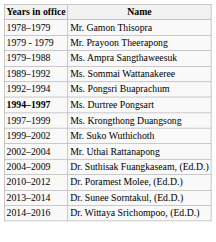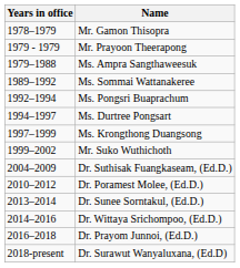Ms. Durtree Pongsart | Years in office: bold -> normal
- row: 2002–2004 | Mr. Uthai Rattanapong
+ row: 2016–2018 | Dr. Prayom Junnoi, (Ed.D.)
+ row: 2018-present | Dr. Surawut Wanyaluxana, (Ed.D)
